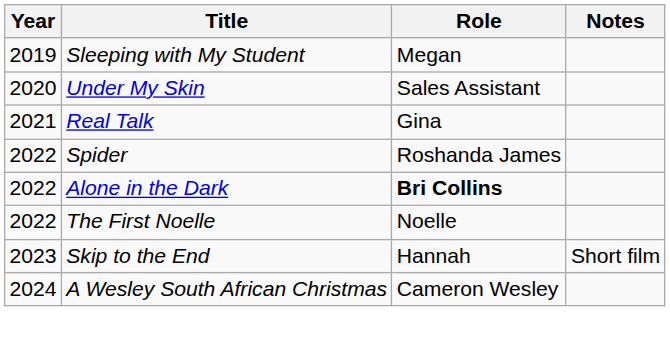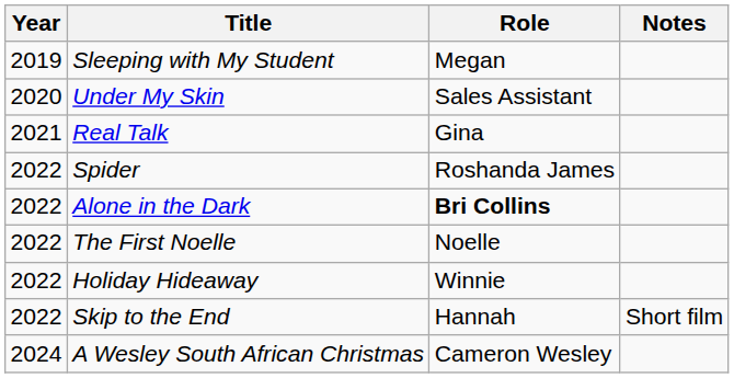+ row: 2022 | Holiday Hideaway | Winnie
Skip to the End | Year: 2023 -> 2022
